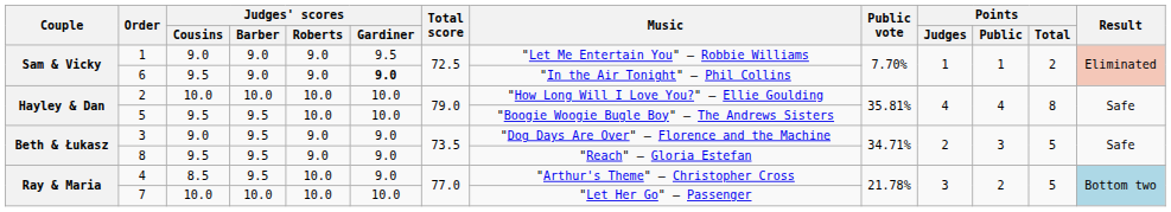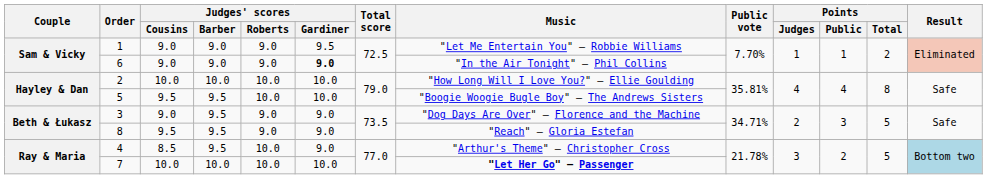6 | Judges' scores / Cousins: 9.5 -> 9.0
7 | Music: normal -> bold
